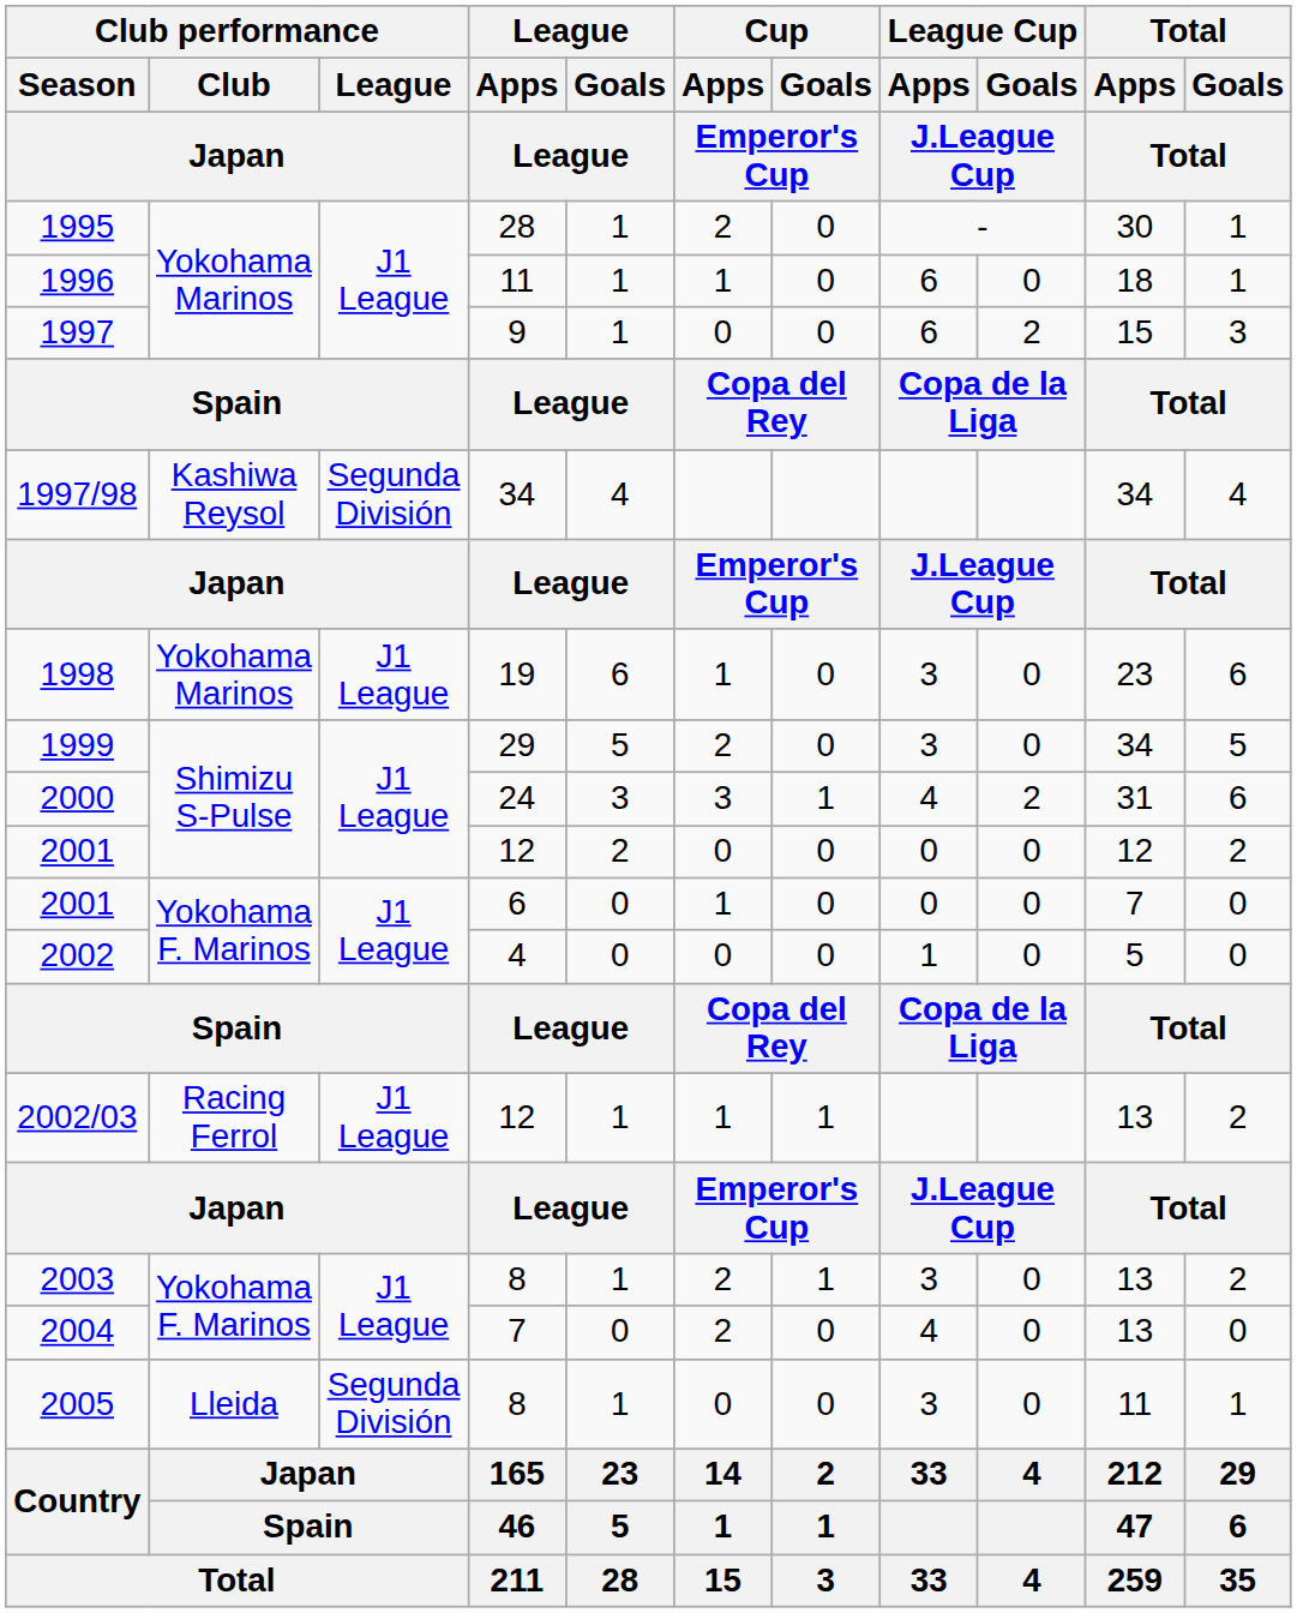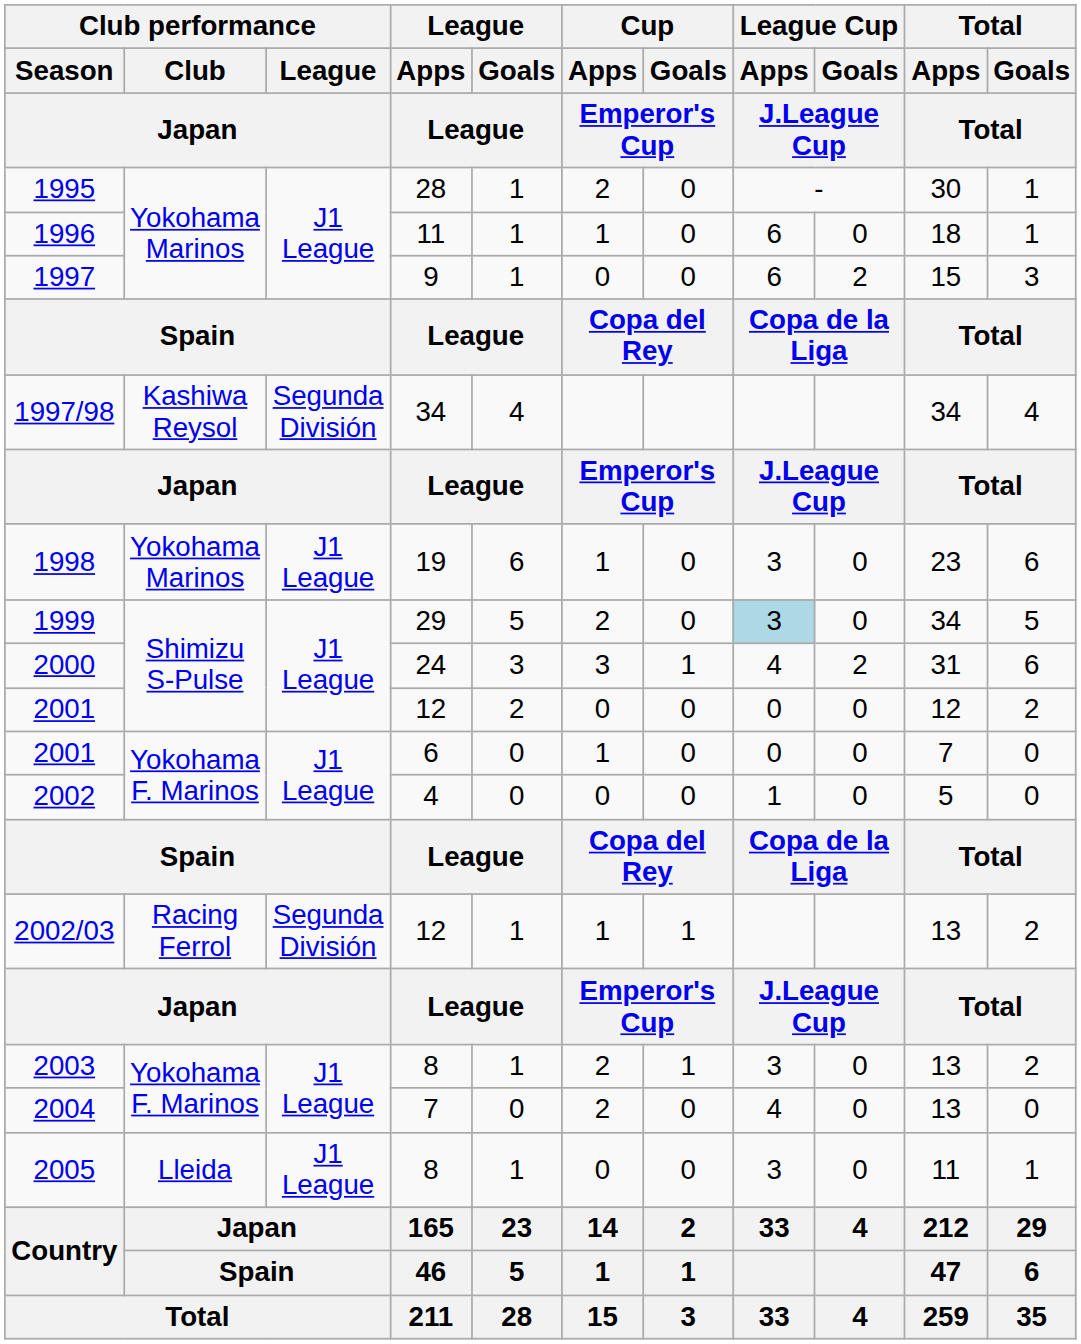1999 | League Cup / Apps / J.League Cup: no background -> lightblue background
2002/03 | Club performance / League / Japan: J1 League -> Segunda División
2005 | Club performance / League / Japan: Segunda División -> J1 League
